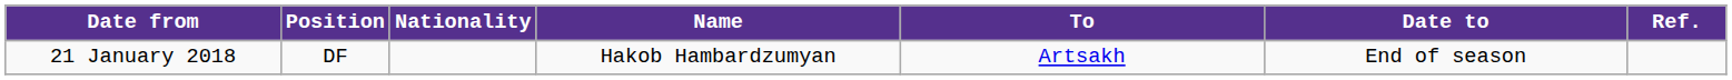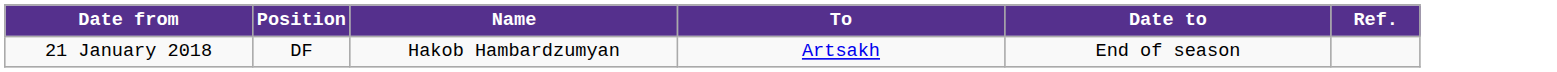- column: Nationality
